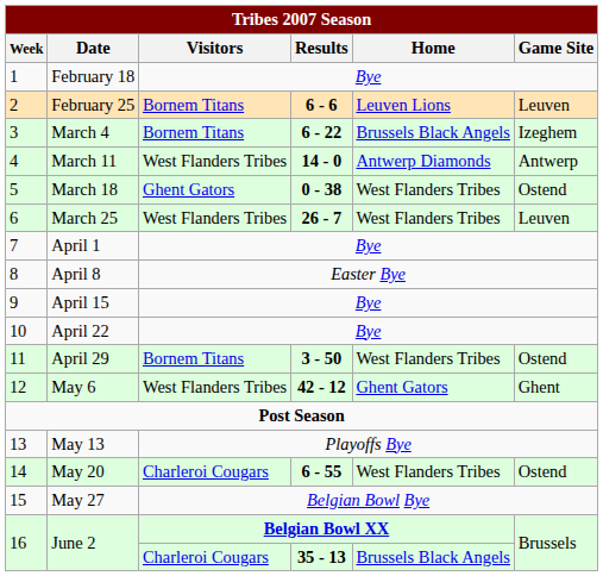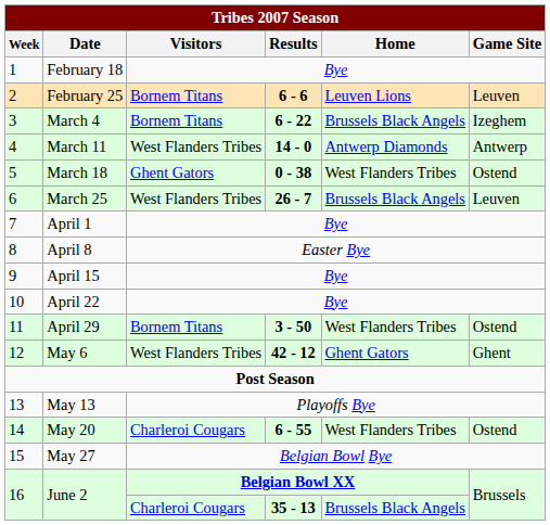March 25 | Tribes 2007 Season / Home: West Flanders Tribes -> Brussels Black Angels
